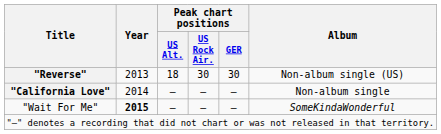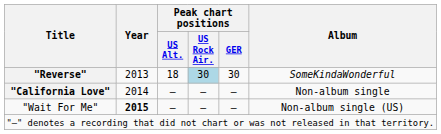"Reverse" | Peak chart positions / US Rock Air.: no background -> lightblue background
"Reverse" | Album: Non-album single (US) -> SomeKindaWonderful
"Wait For Me" | Album: SomeKindaWonderful -> Non-album single (US)
